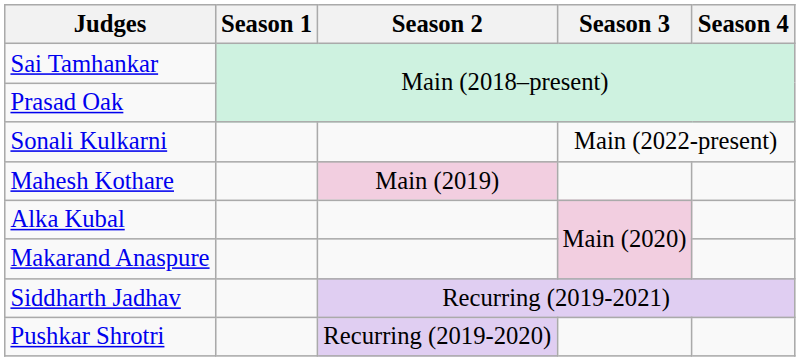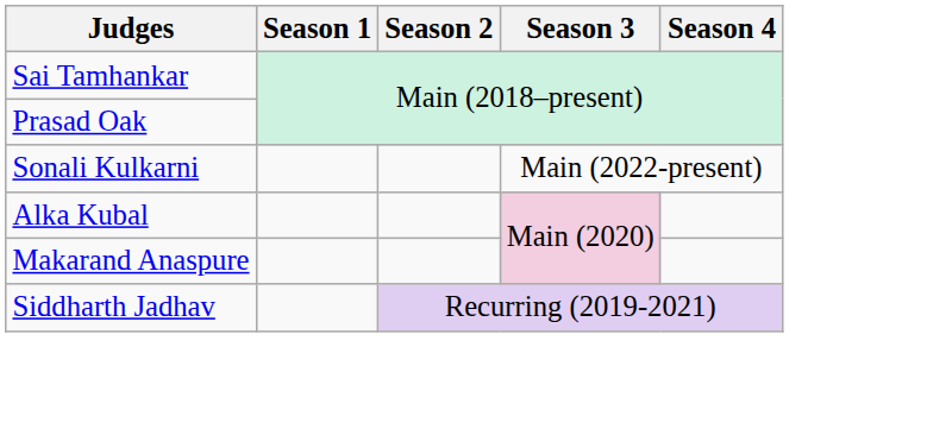- row: Mahesh Kothare | Main (2019)
- row: Pushkar Shrotri | Recurring (2019-2020)
